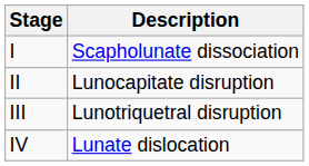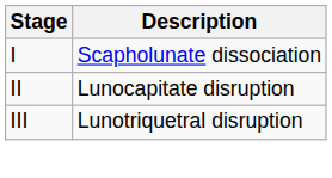- row: IV | Lunate dislocation
